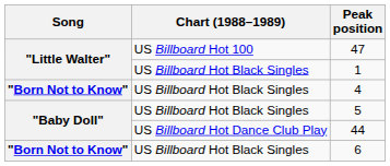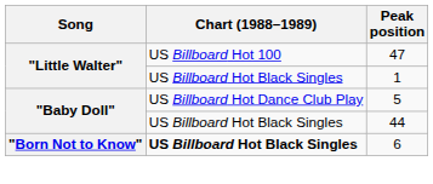- row: "Born Not to Know" | US Billboard Hot Black Singles | 4
5 | Chart (1988–1989): US Billboard Hot Black Singles -> US Billboard Hot Dance Club Play
44 | Chart (1988–1989): US Billboard Hot Dance Club Play -> US Billboard Hot Black Singles
6 | Chart (1988–1989): normal -> bold
